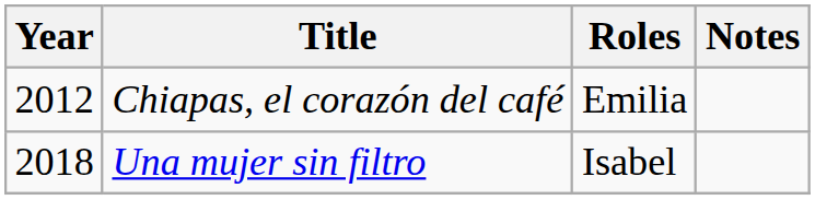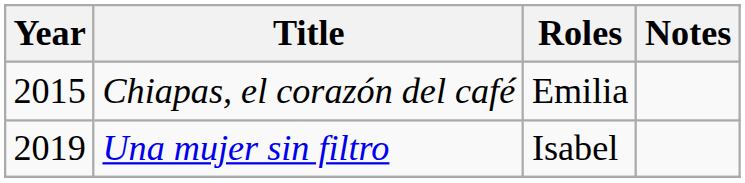Chiapas, el corazón del café | Year: 2012 -> 2015
Una mujer sin filtro | Year: 2018 -> 2019
